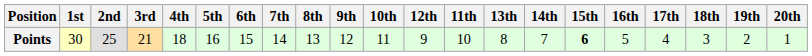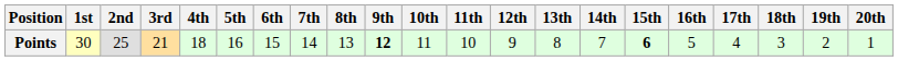columns swapped: 11th <-> 12th
Points | 9th: normal -> bold
